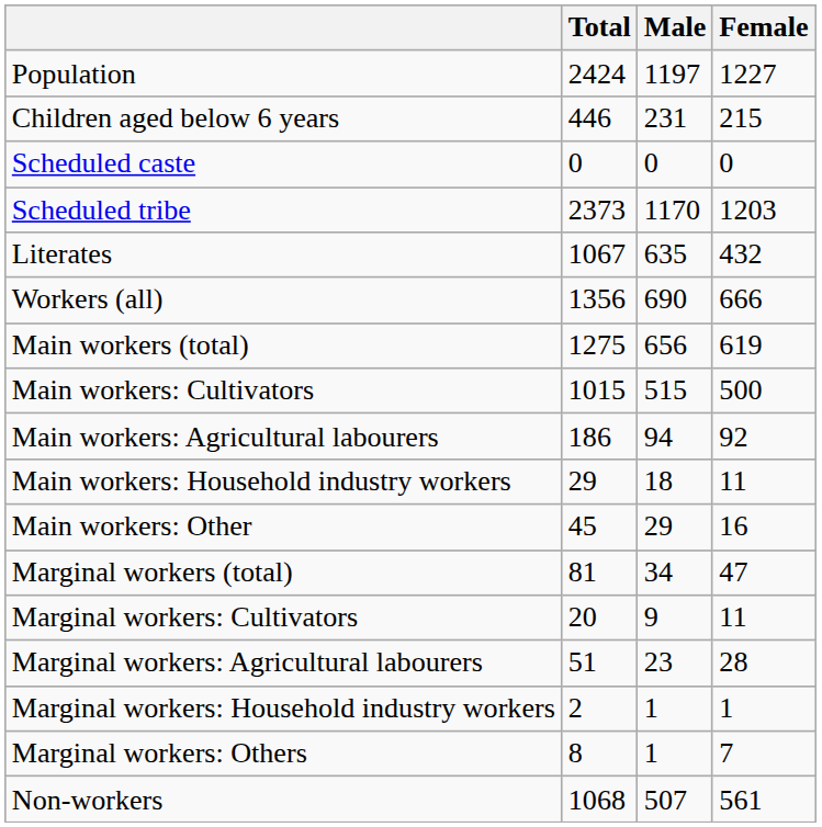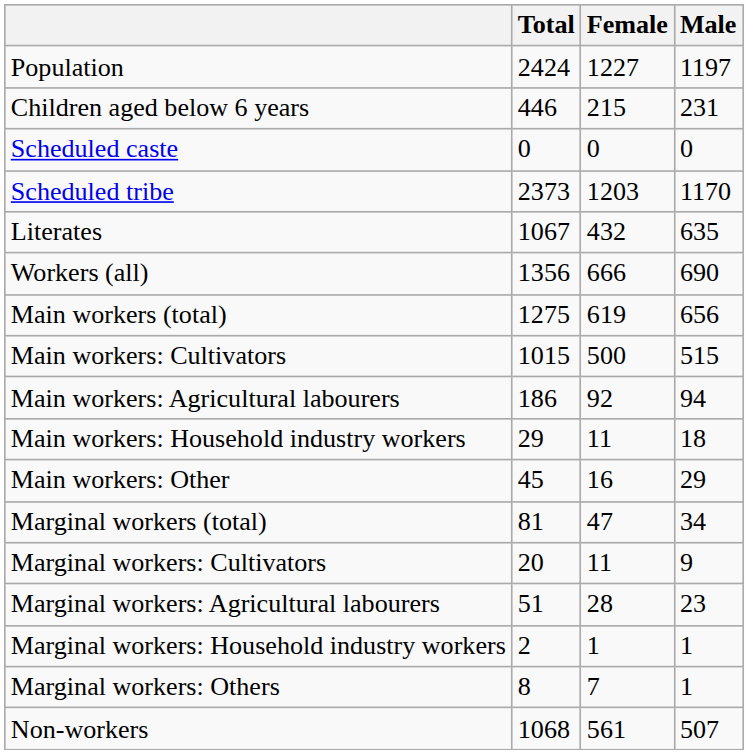columns swapped: Male <-> Female
